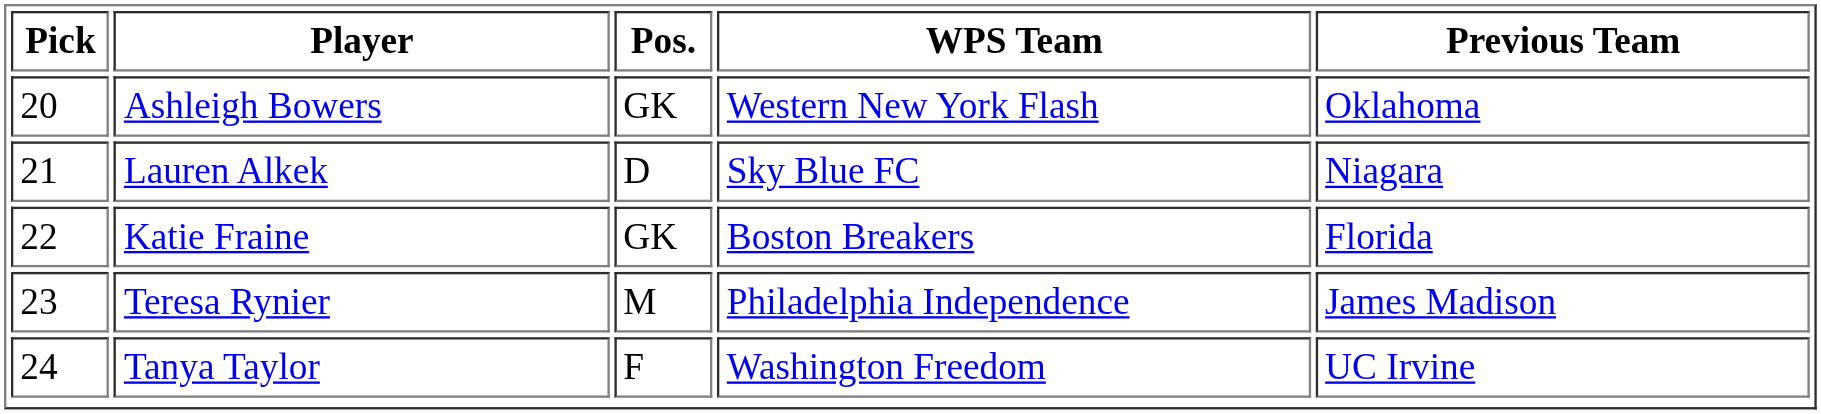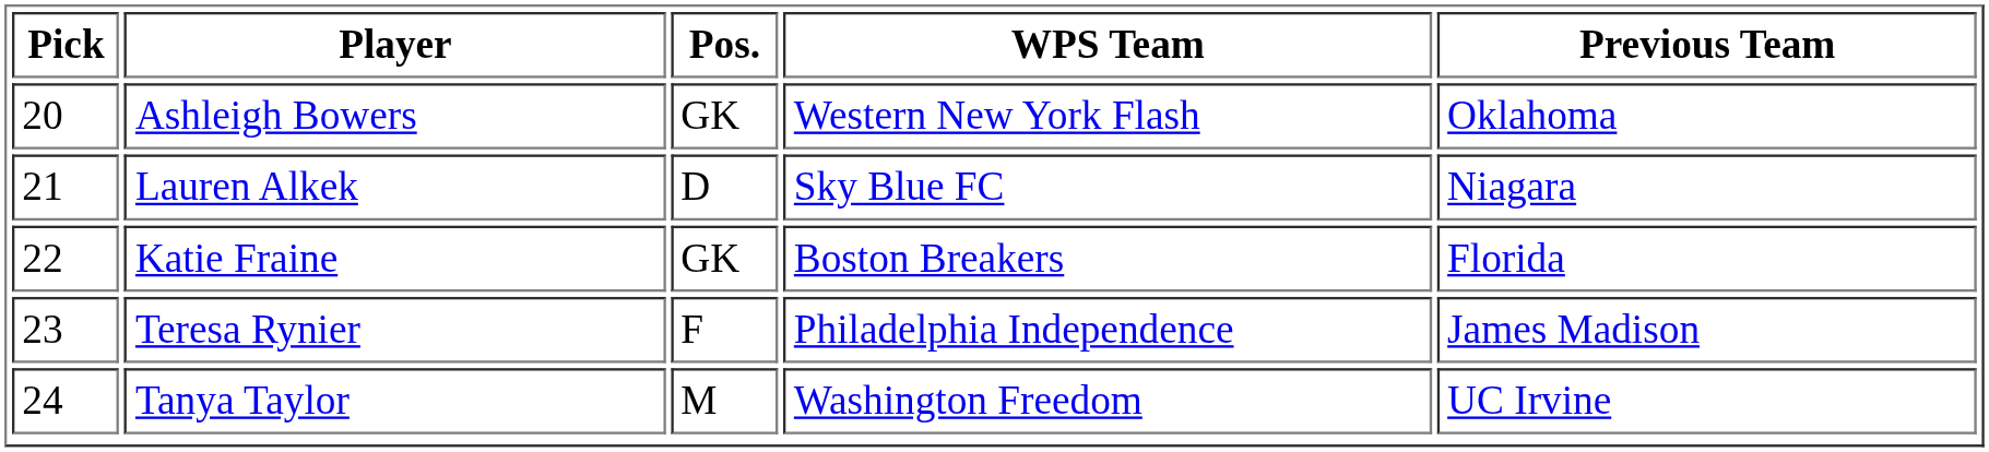Teresa Rynier | Pos.: M -> F
Tanya Taylor | Pos.: F -> M
